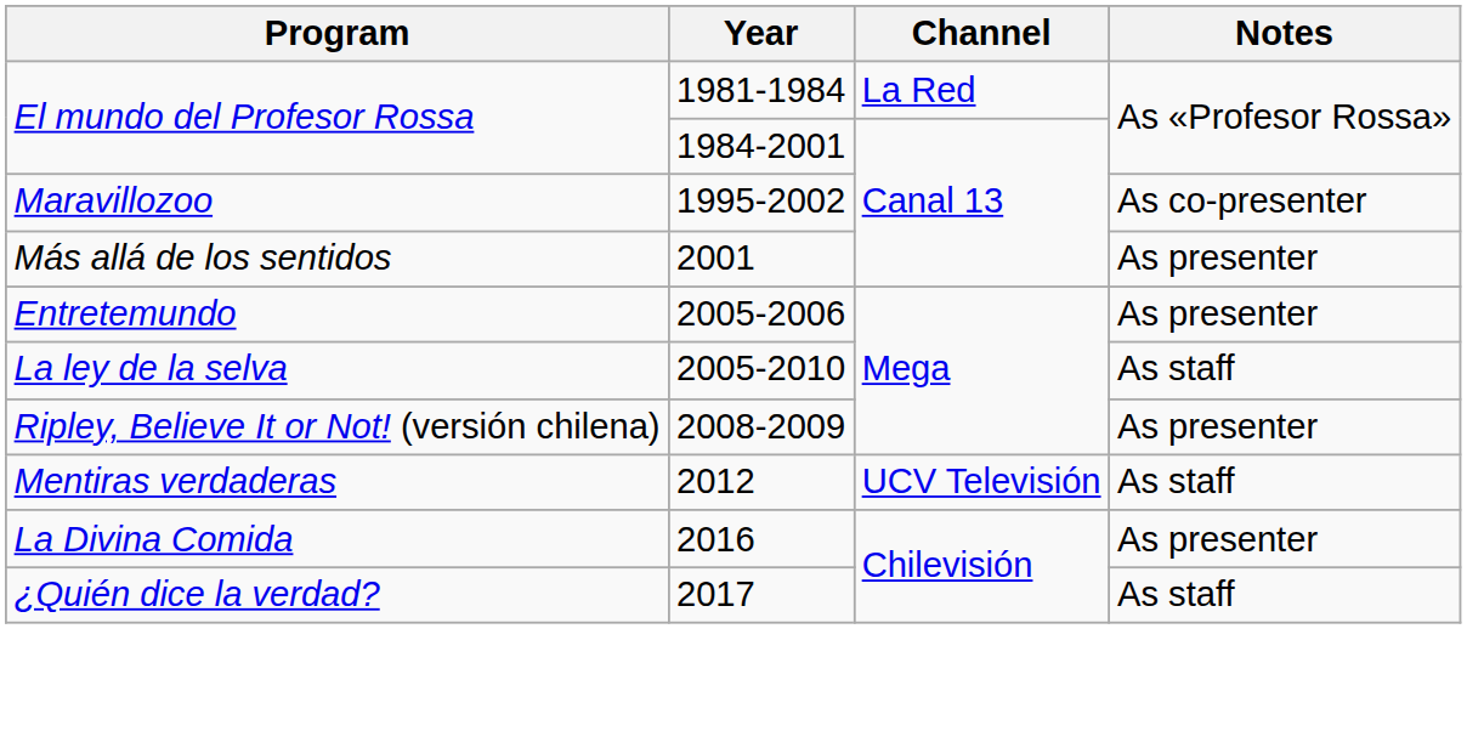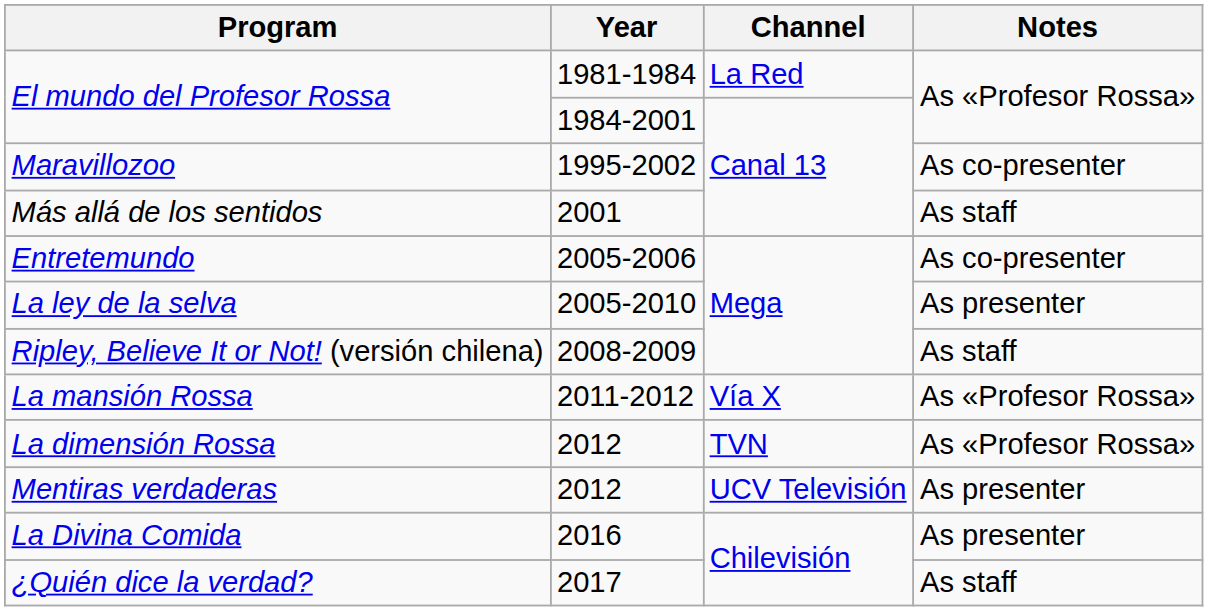Más allá de los sentidos | Notes: As presenter -> As staff
Entretemundo | Notes: As presenter -> As co-presenter
La ley de la selva | Notes: As staff -> As presenter
Ripley, Believe It or Not! (versión chilena) | Notes: As presenter -> As staff
+ row: La mansión Rossa | 2011-2012 | Vía X | As «Profesor Rossa»
+ row: La dimensión Rossa | 2012 | TVN | As «Profesor Rossa»
Mentiras verdaderas | Notes: As staff -> As presenter
